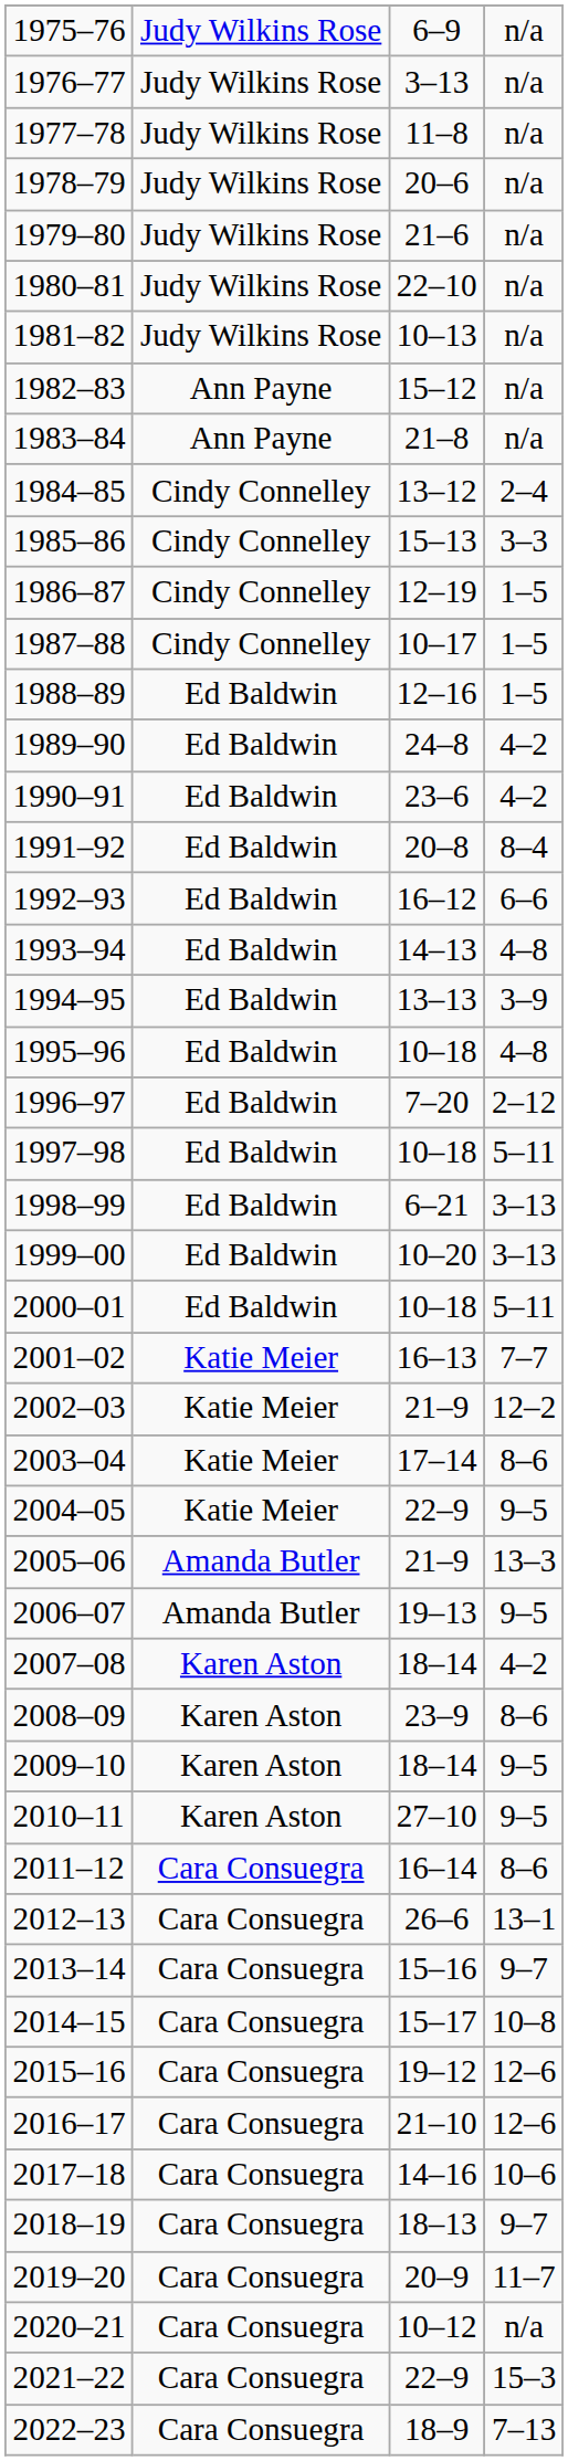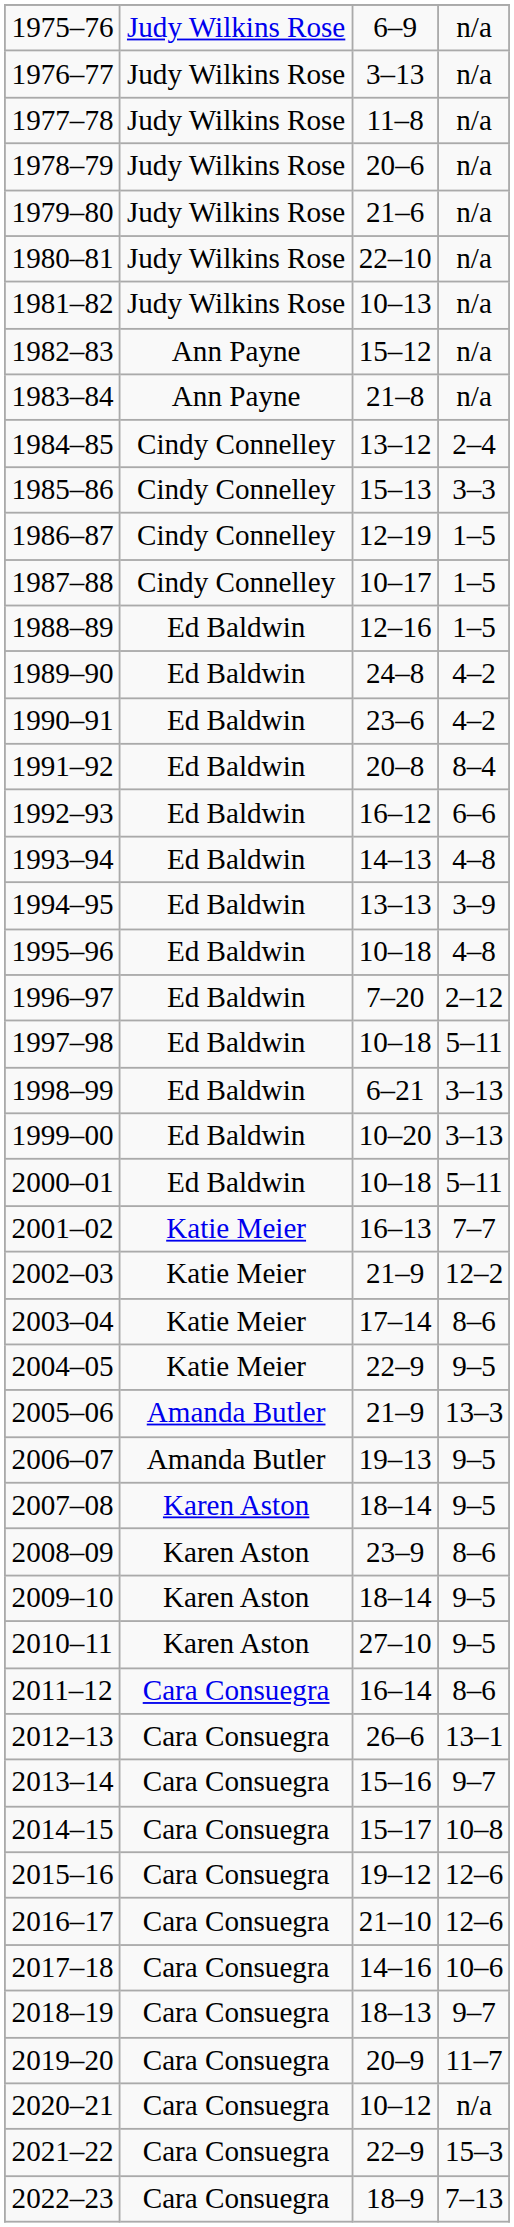2007–08 | column 4: 4–2 -> 9–5
